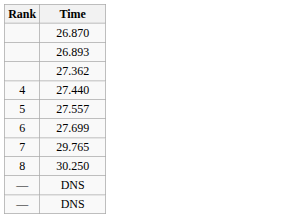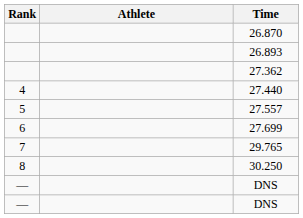+ column: Athlete
